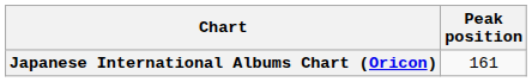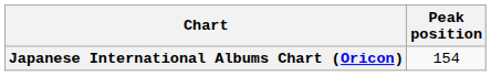Japanese International Albums Chart (Oricon) | Peak position: 161 -> 154
